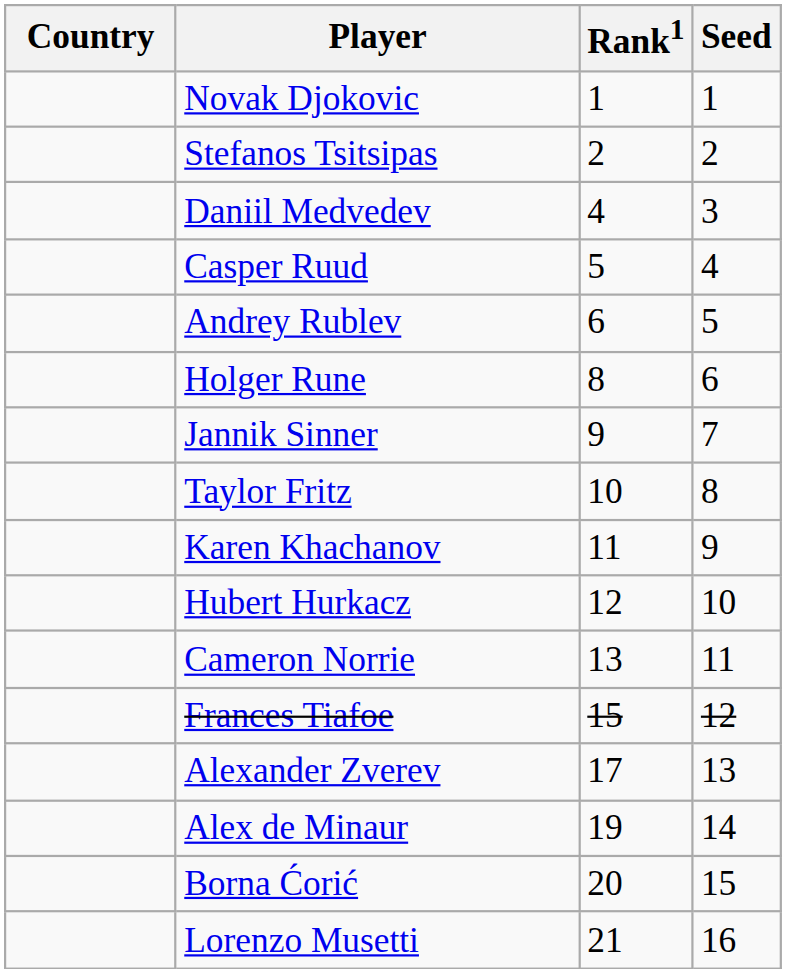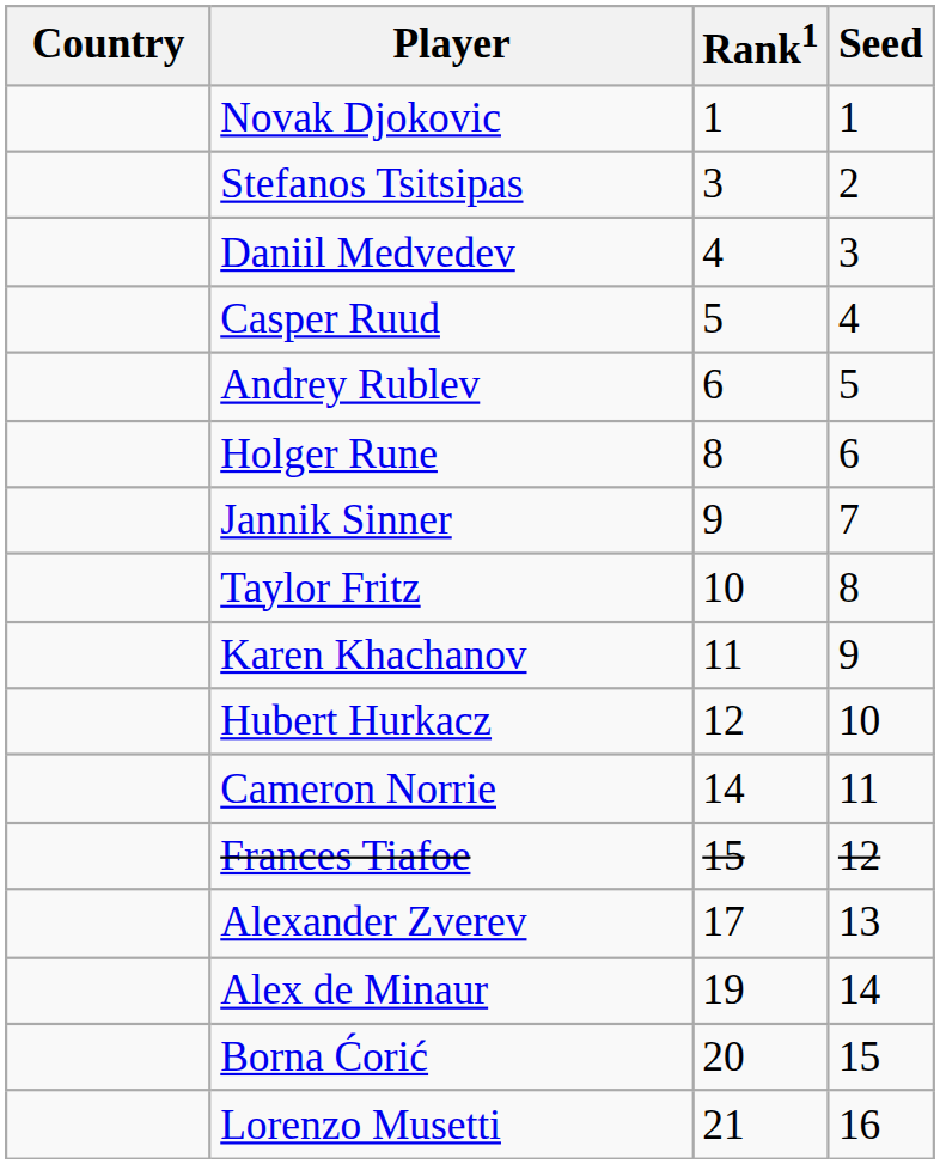Stefanos Tsitsipas | Rank1: 2 -> 3
Cameron Norrie | Rank1: 13 -> 14
